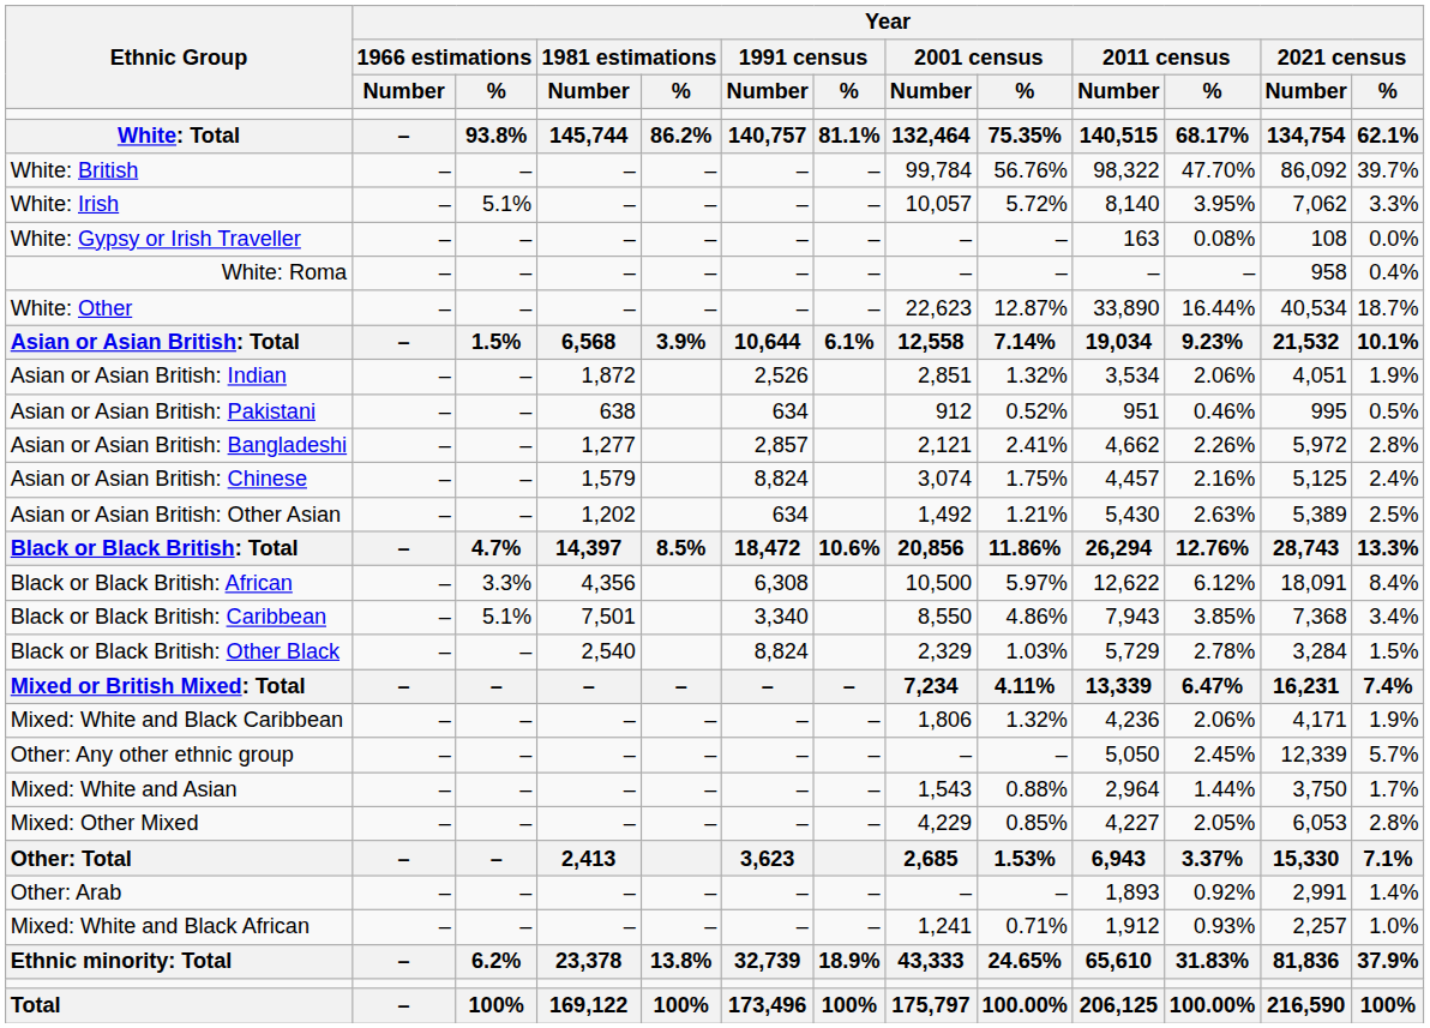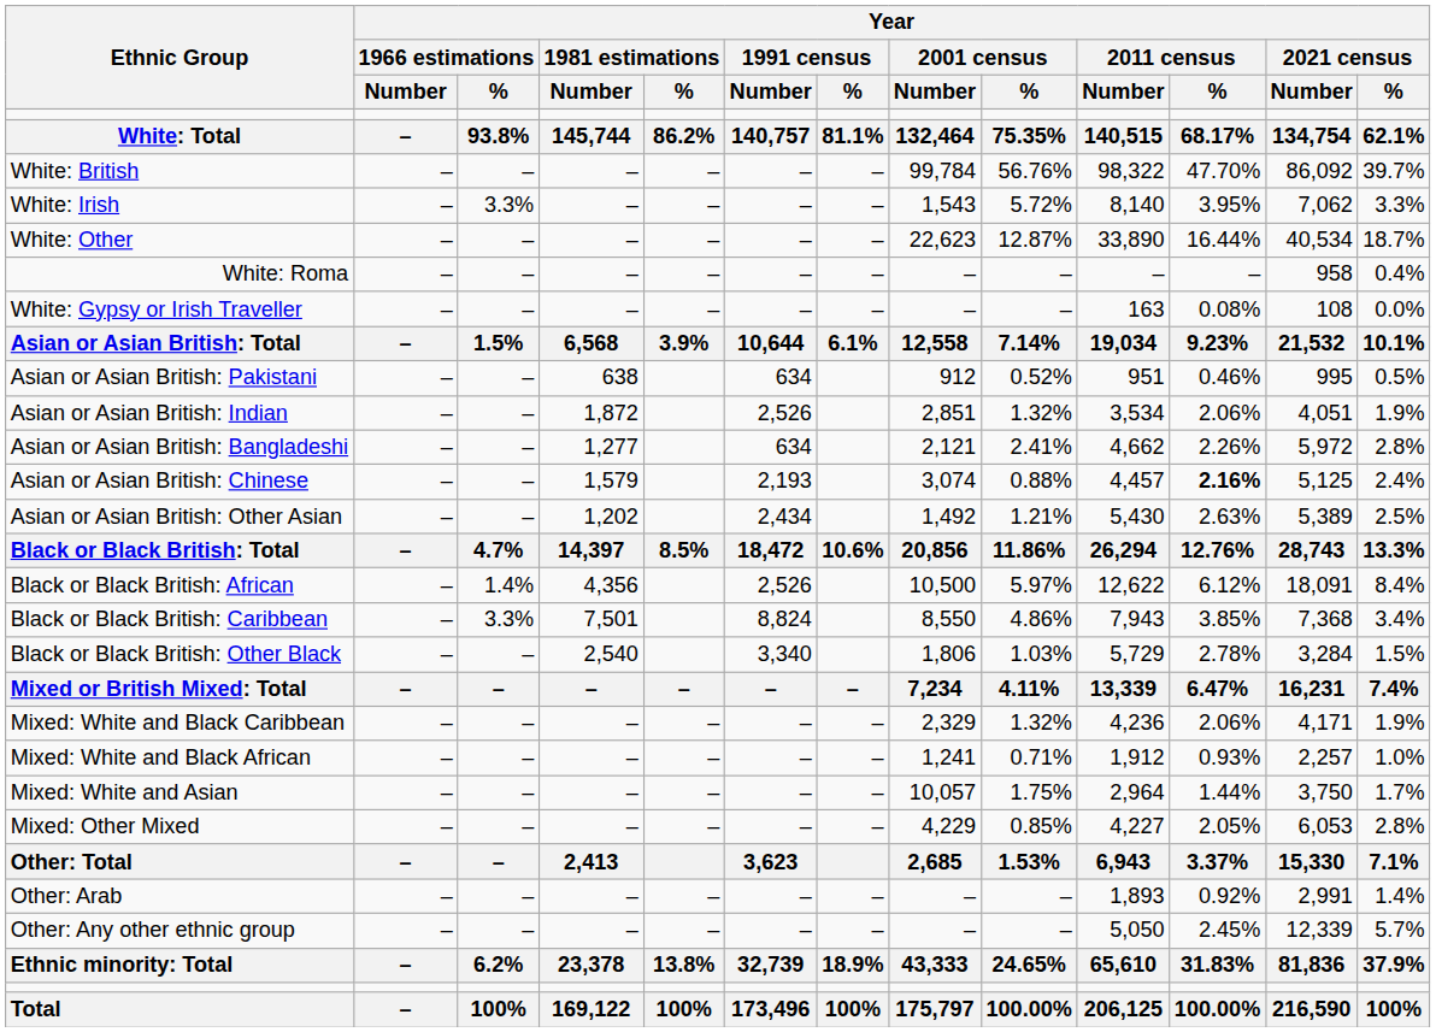White: Irish | Year / 1966 estimations / %: 5.1% -> 3.3%
White: Irish | Year / 2001 census / Number: 10,057 -> 1,543
rows swapped: White: Gypsy or Irish Traveller <-> White: Other
rows swapped: Asian or Asian British: Indian <-> Asian or Asian British: Pakistani
Asian or Asian British: Bangladeshi | Year / 1991 census / Number: 2,857 -> 634
Asian or Asian British: Chinese | Year / 1991 census / Number: 8,824 -> 2,193
Asian or Asian British: Chinese | Year / 2001 census / %: 1.75% -> 0.88%
Asian or Asian British: Chinese | Year / 2011 census / %: normal -> bold
Asian or Asian British: Other Asian | Year / 1991 census / Number: 634 -> 2,434
Black or Black British: African | Year / 1966 estimations / %: 3.3% -> 1.4%
Black or Black British: African | Year / 1991 census / Number: 6,308 -> 2,526
Black or Black British: Caribbean | Year / 1966 estimations / %: 5.1% -> 3.3%
Black or Black British: Caribbean | Year / 1991 census / Number: 3,340 -> 8,824
Black or Black British: Other Black | Year / 1991 census / Number: 8,824 -> 3,340
Black or Black British: Other Black | Year / 2001 census / Number: 2,329 -> 1,806
Mixed: White and Black Caribbean | Year / 2001 census / Number: 1,806 -> 2,329
rows swapped: Mixed: White and Black African <-> Other: Any other ethnic group
Mixed: White and Asian | Year / 2001 census / Number: 1,543 -> 10,057
Mixed: White and Asian | Year / 2001 census / %: 0.88% -> 1.75%
